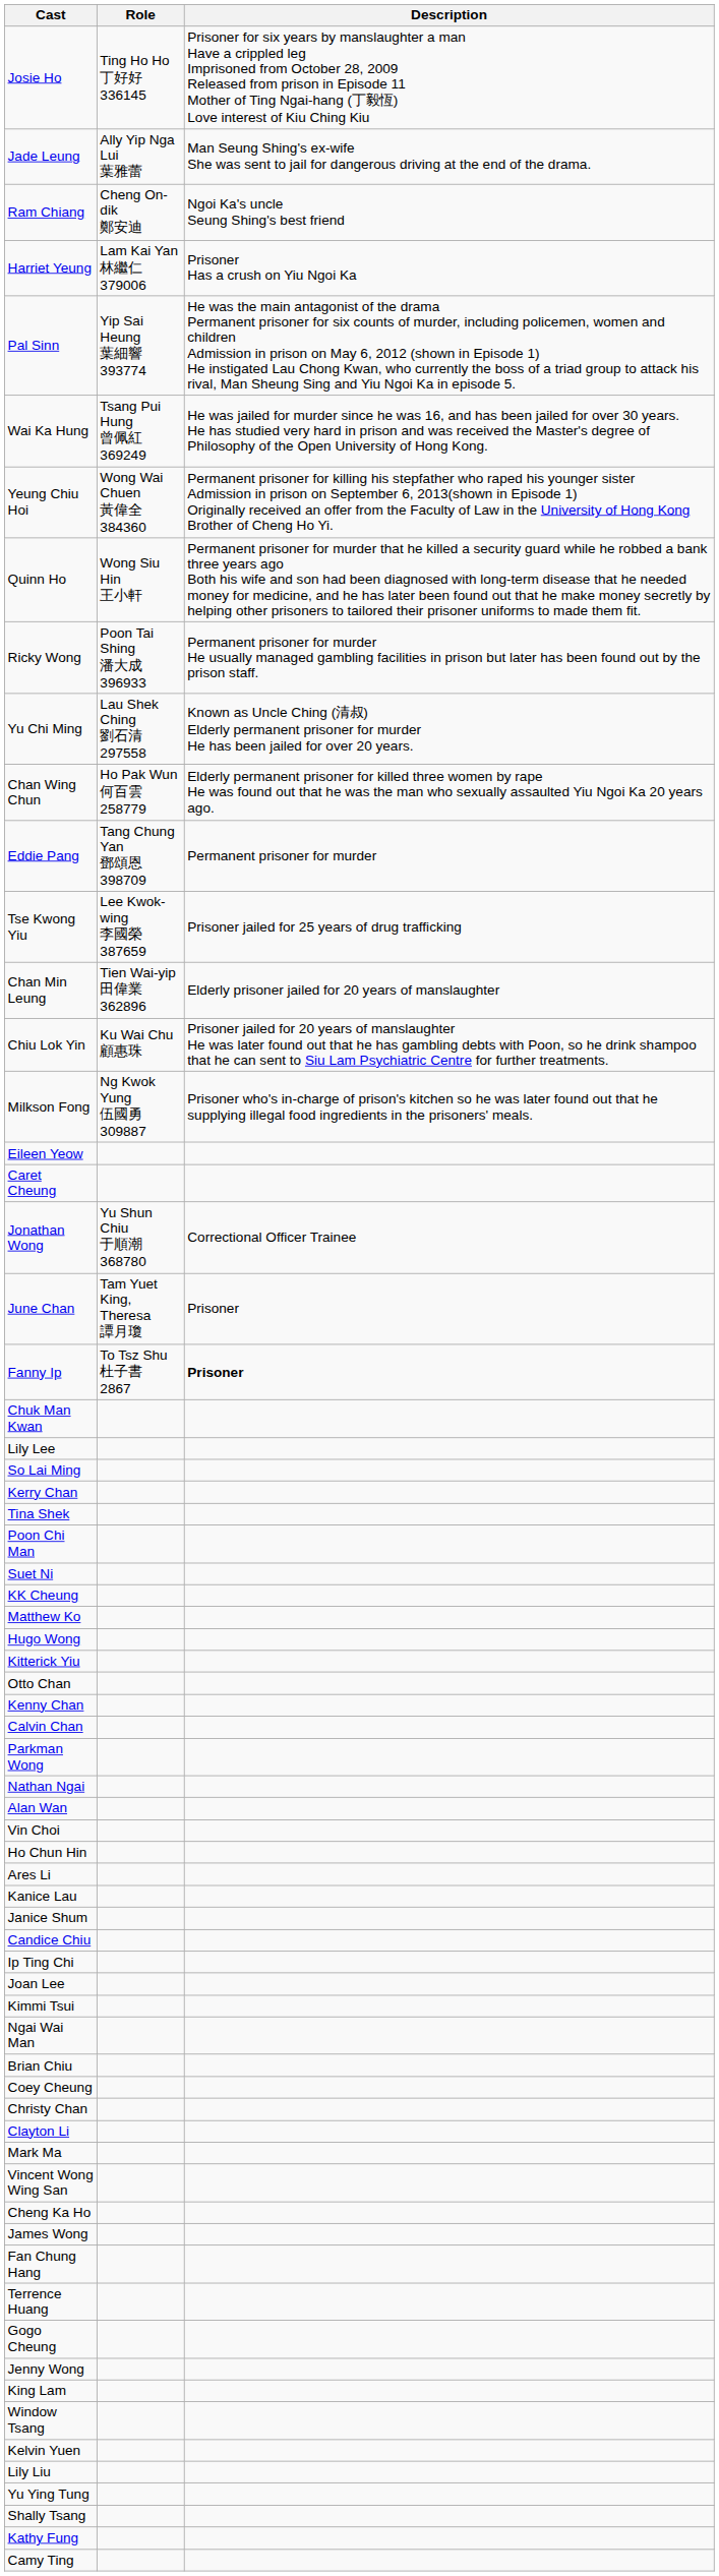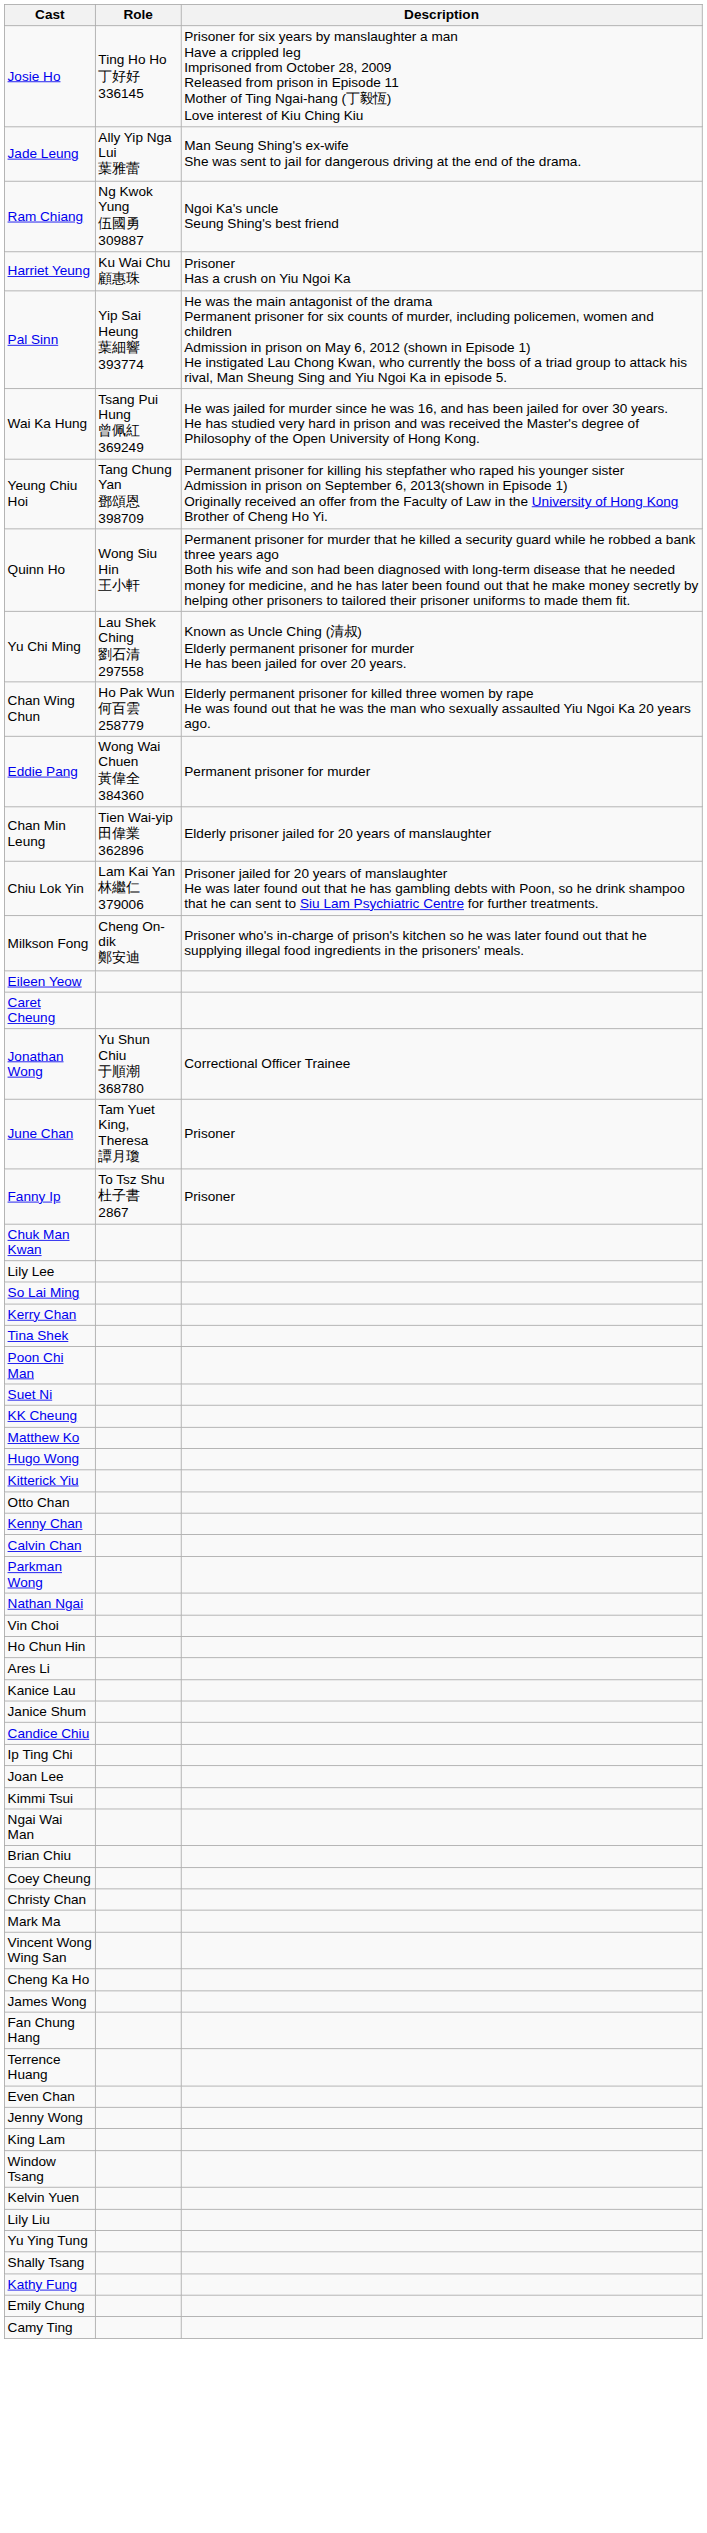Ram Chiang | Role: Cheng On-dik 鄭安迪 -> Ng Kwok Yung 伍國勇 309887
Harriet Yeung | Role: Lam Kai Yan 林繼仁 379006 -> Ku Wai Chu 顧惠珠
Yeung Chiu Hoi | Role: Wong Wai Chuen 黃偉全 384360 -> Tang Chung Yan 鄧頌恩 398709
- row: Ricky Wong | Poon Tai Shing 潘大成 396933 | Permanent prisoner for murder He usually managed gambling facilities in prison but later has been found out by the prison staff.
Eddie Pang | Role: Tang Chung Yan 鄧頌恩 398709 -> Wong Wai Chuen 黃偉全 384360
- row: Tse Kwong Yiu | Lee Kwok-wing 李國榮 387659 | Prisoner jailed for 25 years of drug trafficking
Chiu Lok Yin | Role: Ku Wai Chu 顧惠珠 -> Lam Kai Yan 林繼仁 379006
Milkson Fong | Role: Ng Kwok Yung 伍國勇 309887 -> Cheng On-dik 鄭安迪
Fanny Ip | Description: bold -> normal
- row: Alan Wan
- row: Clayton Li
- row: Gogo Cheung
+ row: Even Chan
+ row: Emily Chung
